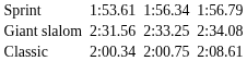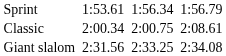rows swapped: Classic <-> Giant slalom
